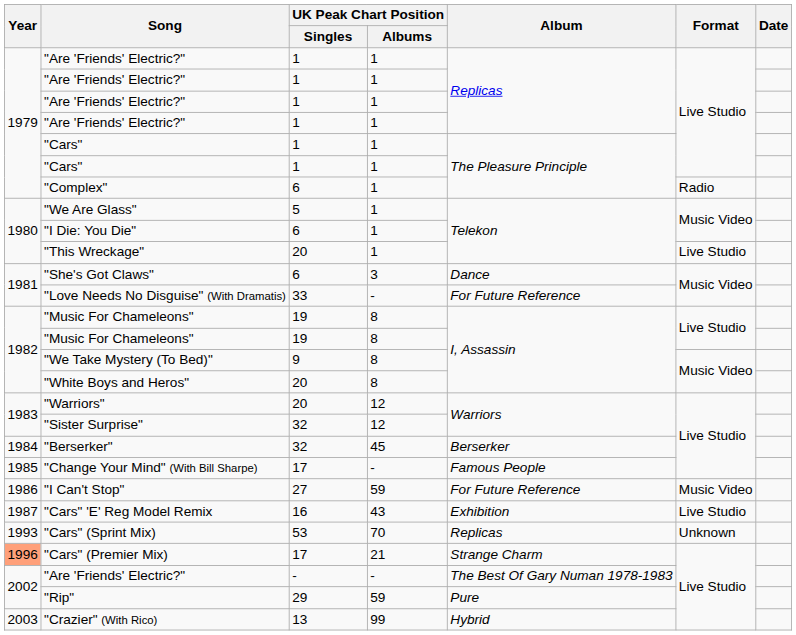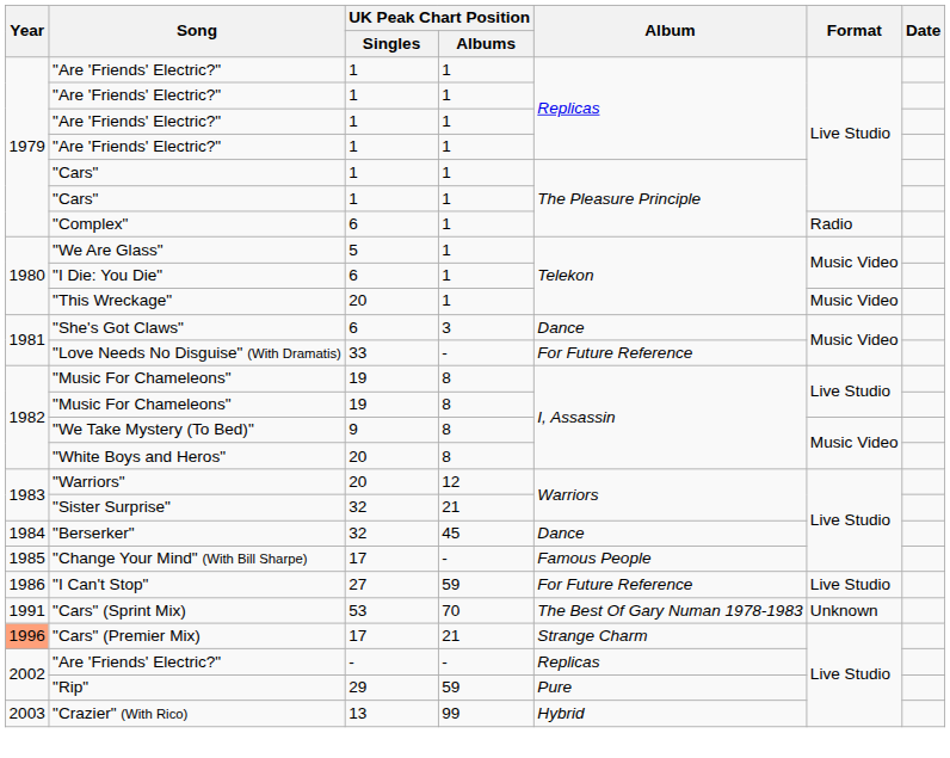"This Wreckage" | Format: Live Studio -> Music Video
"Sister Surprise" | UK Peak Chart Position / Albums: 12 -> 21
"Berserker" | Album: Berserker -> Dance
"I Can't Stop" | Format: Music Video -> Live Studio
- row: 1987 | "Cars" 'E' Reg Model Remix | 16 | 43 | Exhibition | Live Studio
"Cars" (Sprint Mix) | Year: 1993 -> 1991
"Cars" (Sprint Mix) | Album: Replicas -> The Best Of Gary Numan 1978-1983
"Are 'Friends' Electric?" / - | Album: The Best Of Gary Numan 1978-1983 -> Replicas
